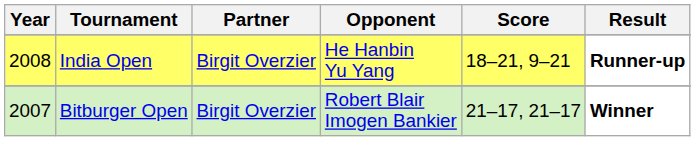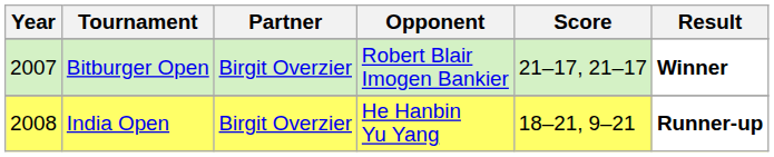rows swapped: India Open <-> Bitburger Open
